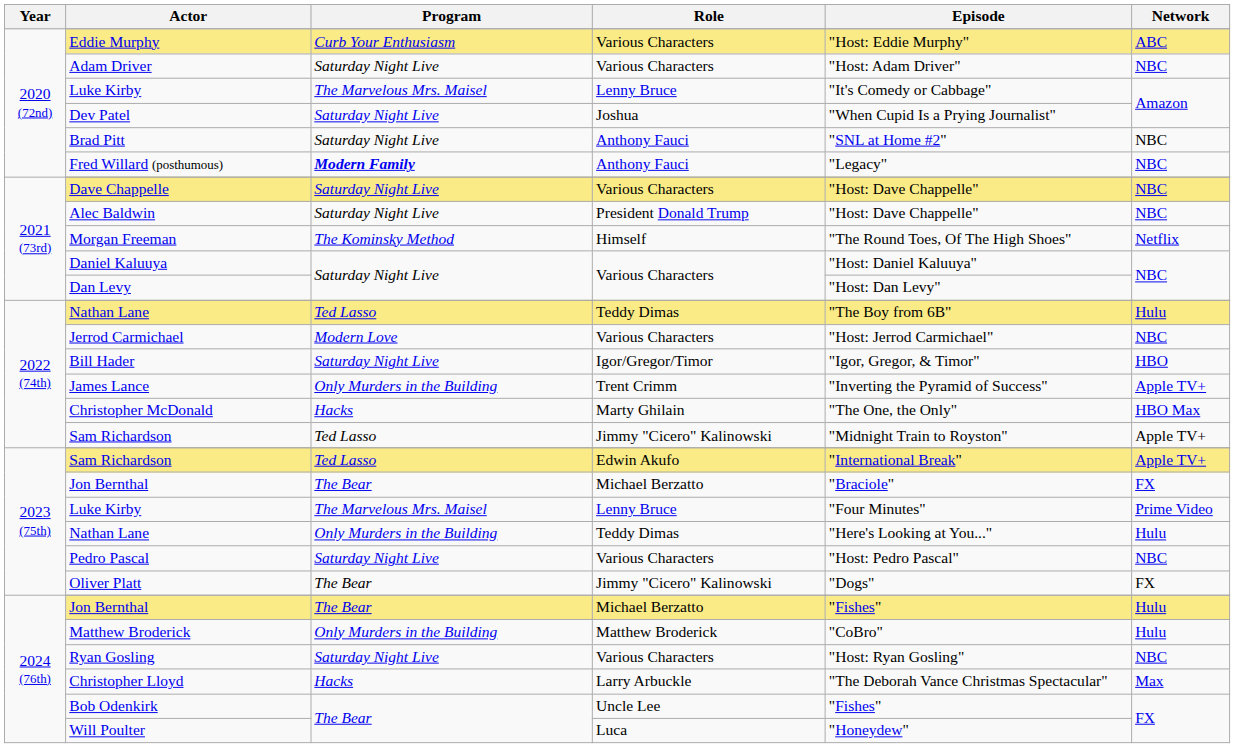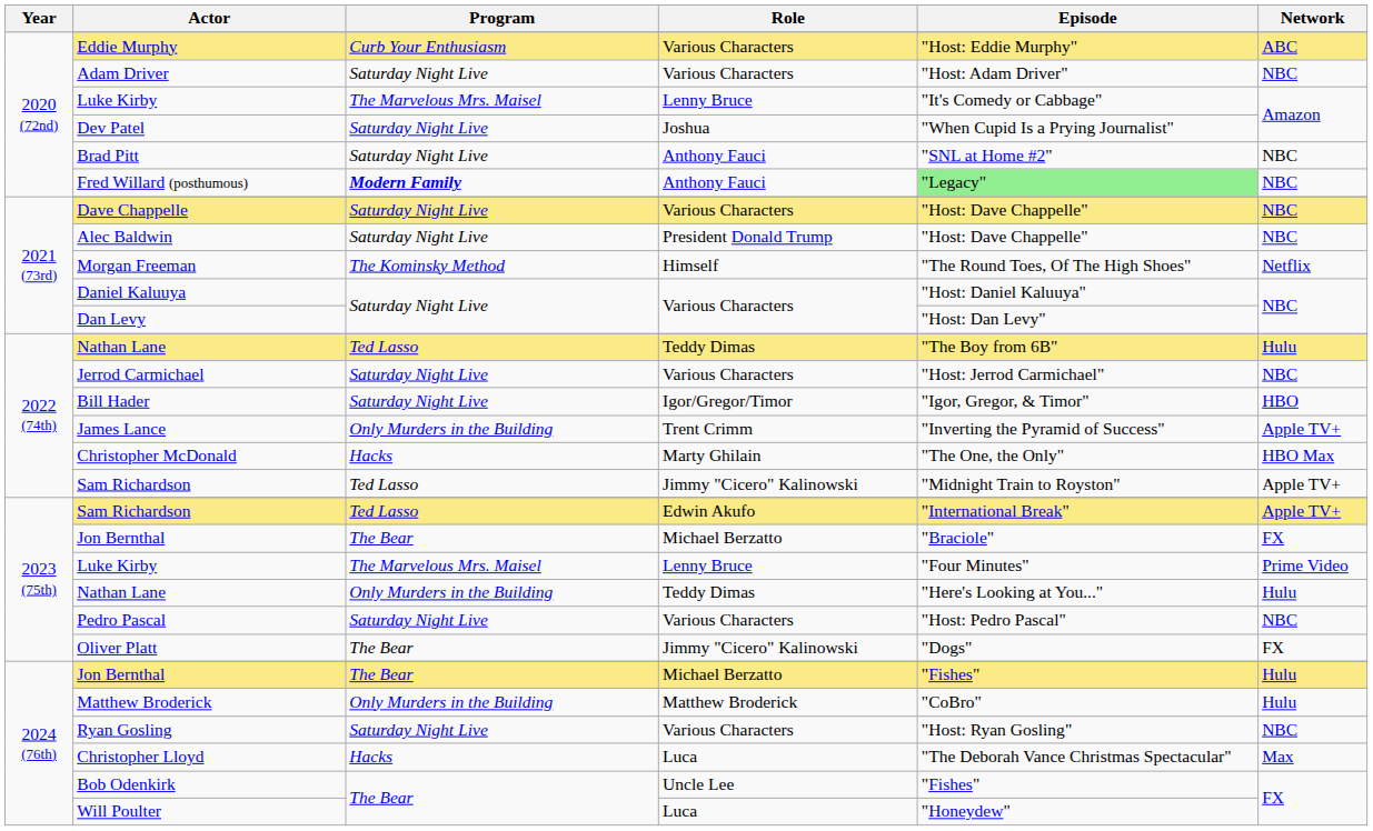Fred Willard (posthumous) | Episode: no background -> lightgreen background
Jerrod Carmichael | Program: Modern Love -> Saturday Night Live
Christopher Lloyd | Role: Larry Arbuckle -> Luca
